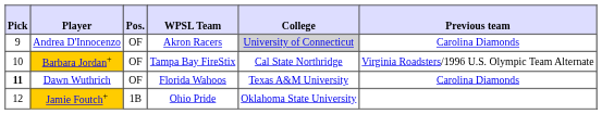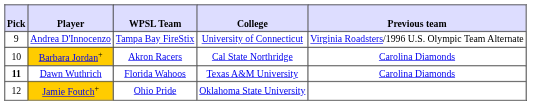- column: Pos. | OF | OF | OF | 1B
Andrea D'Innocenzo | WPSL Team: Akron Racers -> Tampa Bay FireStix
Andrea D'Innocenzo | College: lightgrey background -> no background
Andrea D'Innocenzo | Previous team: Carolina Diamonds -> Virginia Roadsters/1996 U.S. Olympic Team Alternate
Barbara Jordan+ | WPSL Team: Tampa Bay FireStix -> Akron Racers
Barbara Jordan+ | Previous team: Virginia Roadsters/1996 U.S. Olympic Team Alternate -> Carolina Diamonds
